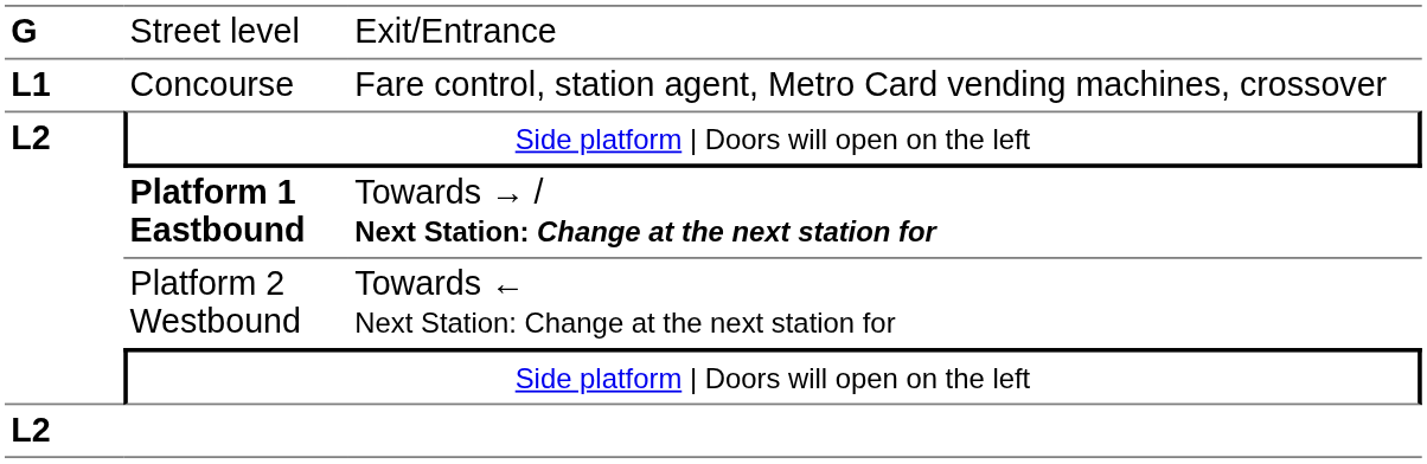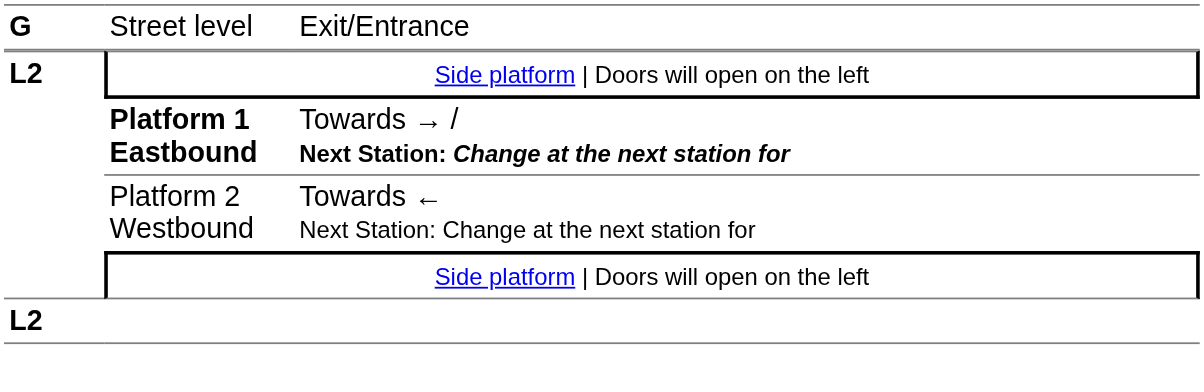- row: L1 | Concourse | Fare control, station agent, Metro Card vending machines, crossover
